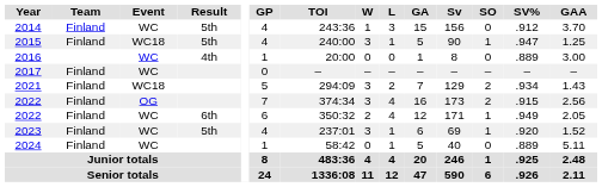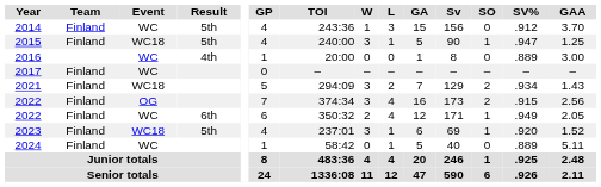2023 | Event: WC -> WC18
